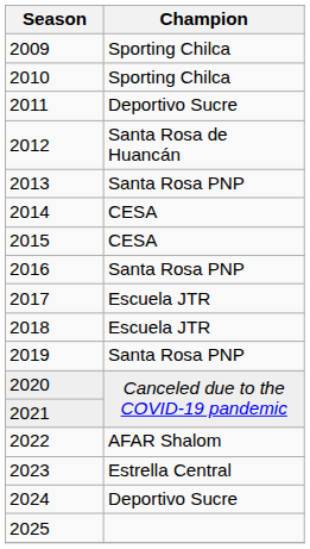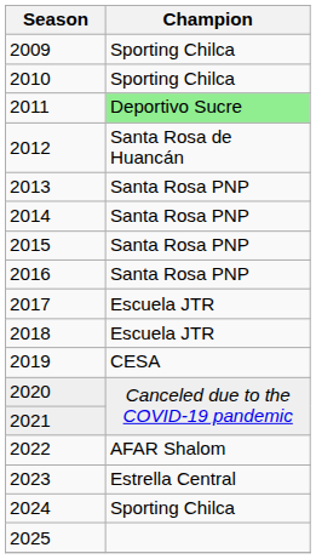2011 | Champion: no background -> lightgreen background
2014 | Champion: CESA -> Santa Rosa PNP
2015 | Champion: CESA -> Santa Rosa PNP
2019 | Champion: Santa Rosa PNP -> CESA
2024 | Champion: Deportivo Sucre -> Sporting Chilca
